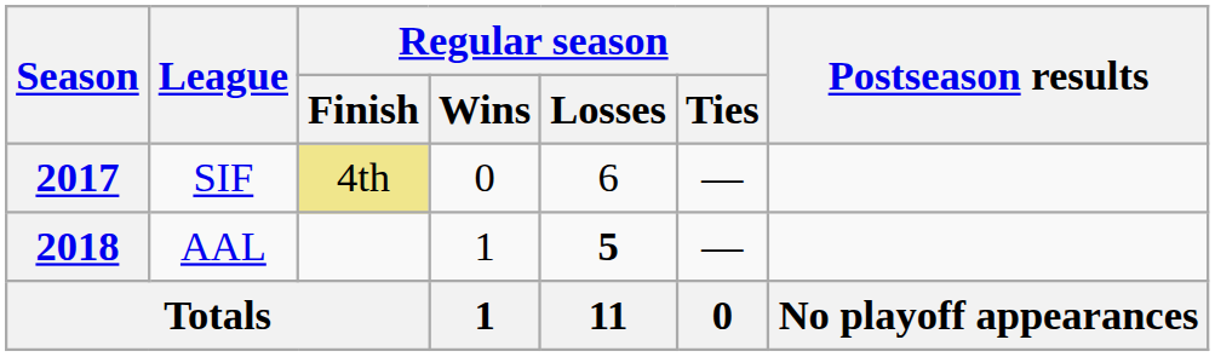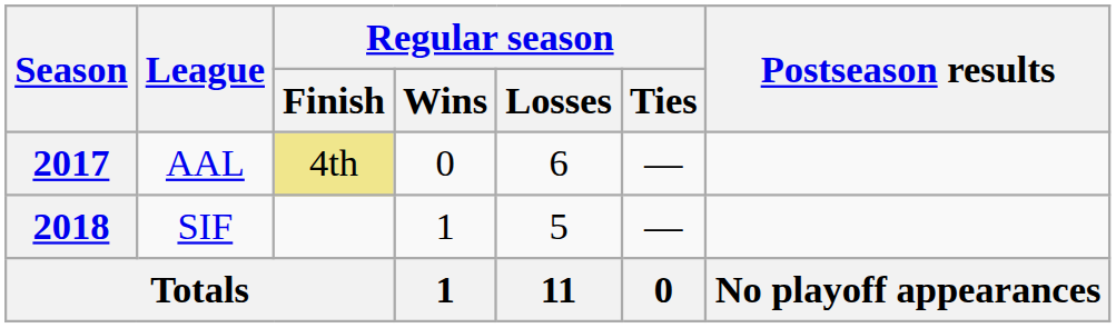2017 | League: SIF -> AAL
2018 | League: AAL -> SIF
2018 | Regular season / Losses: bold -> normal
